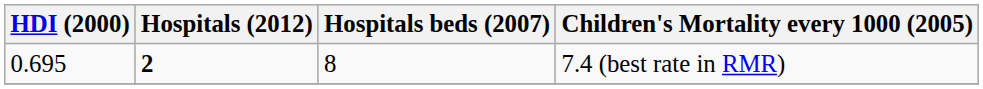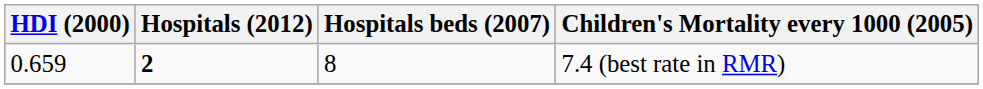7.4 (best rate in RMR) | HDI (2000): 0.695 -> 0.659
